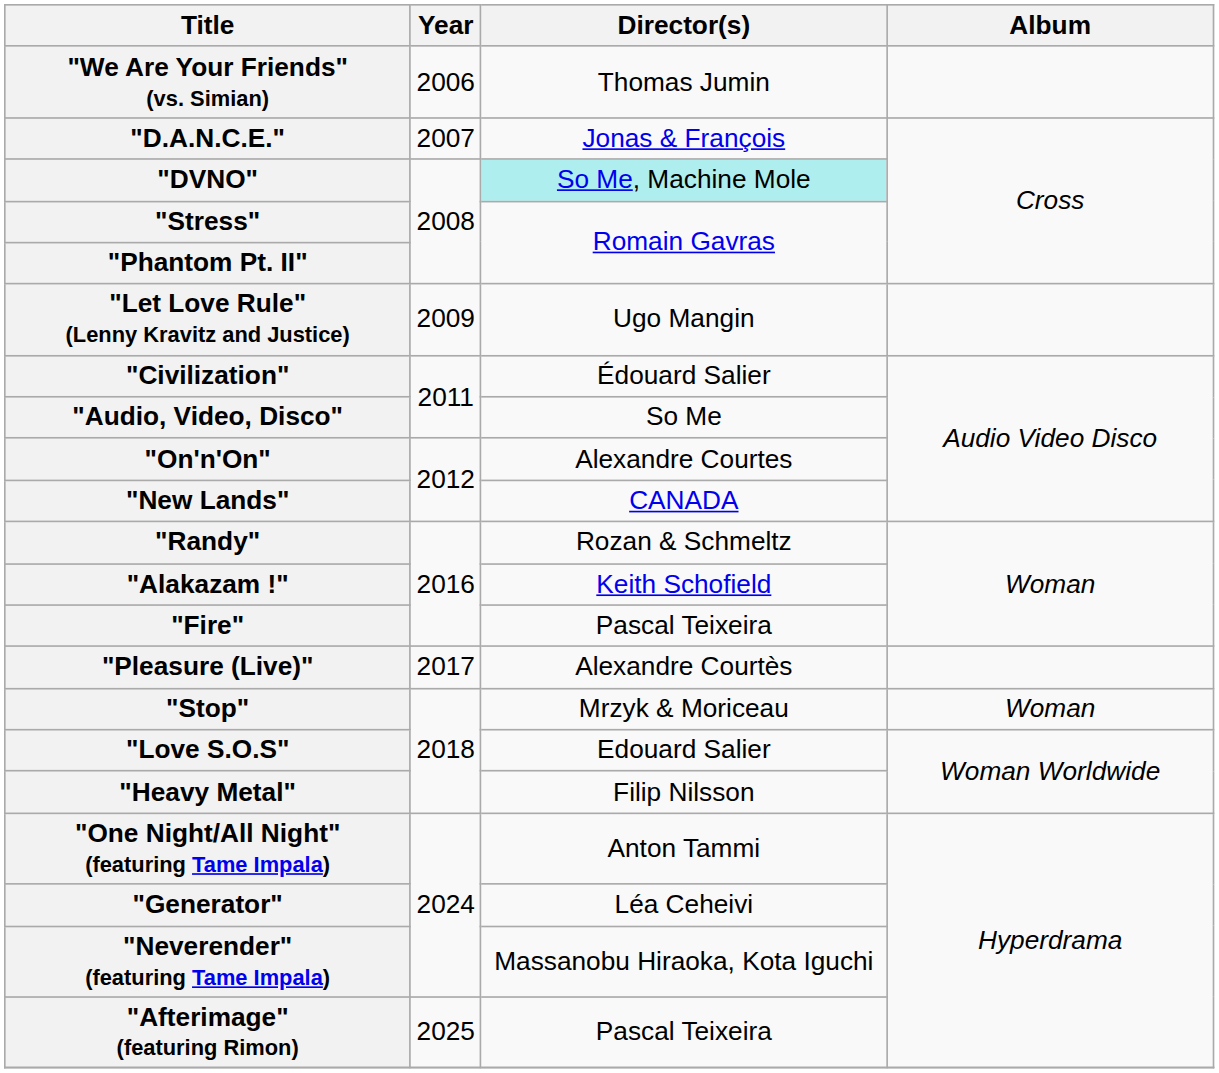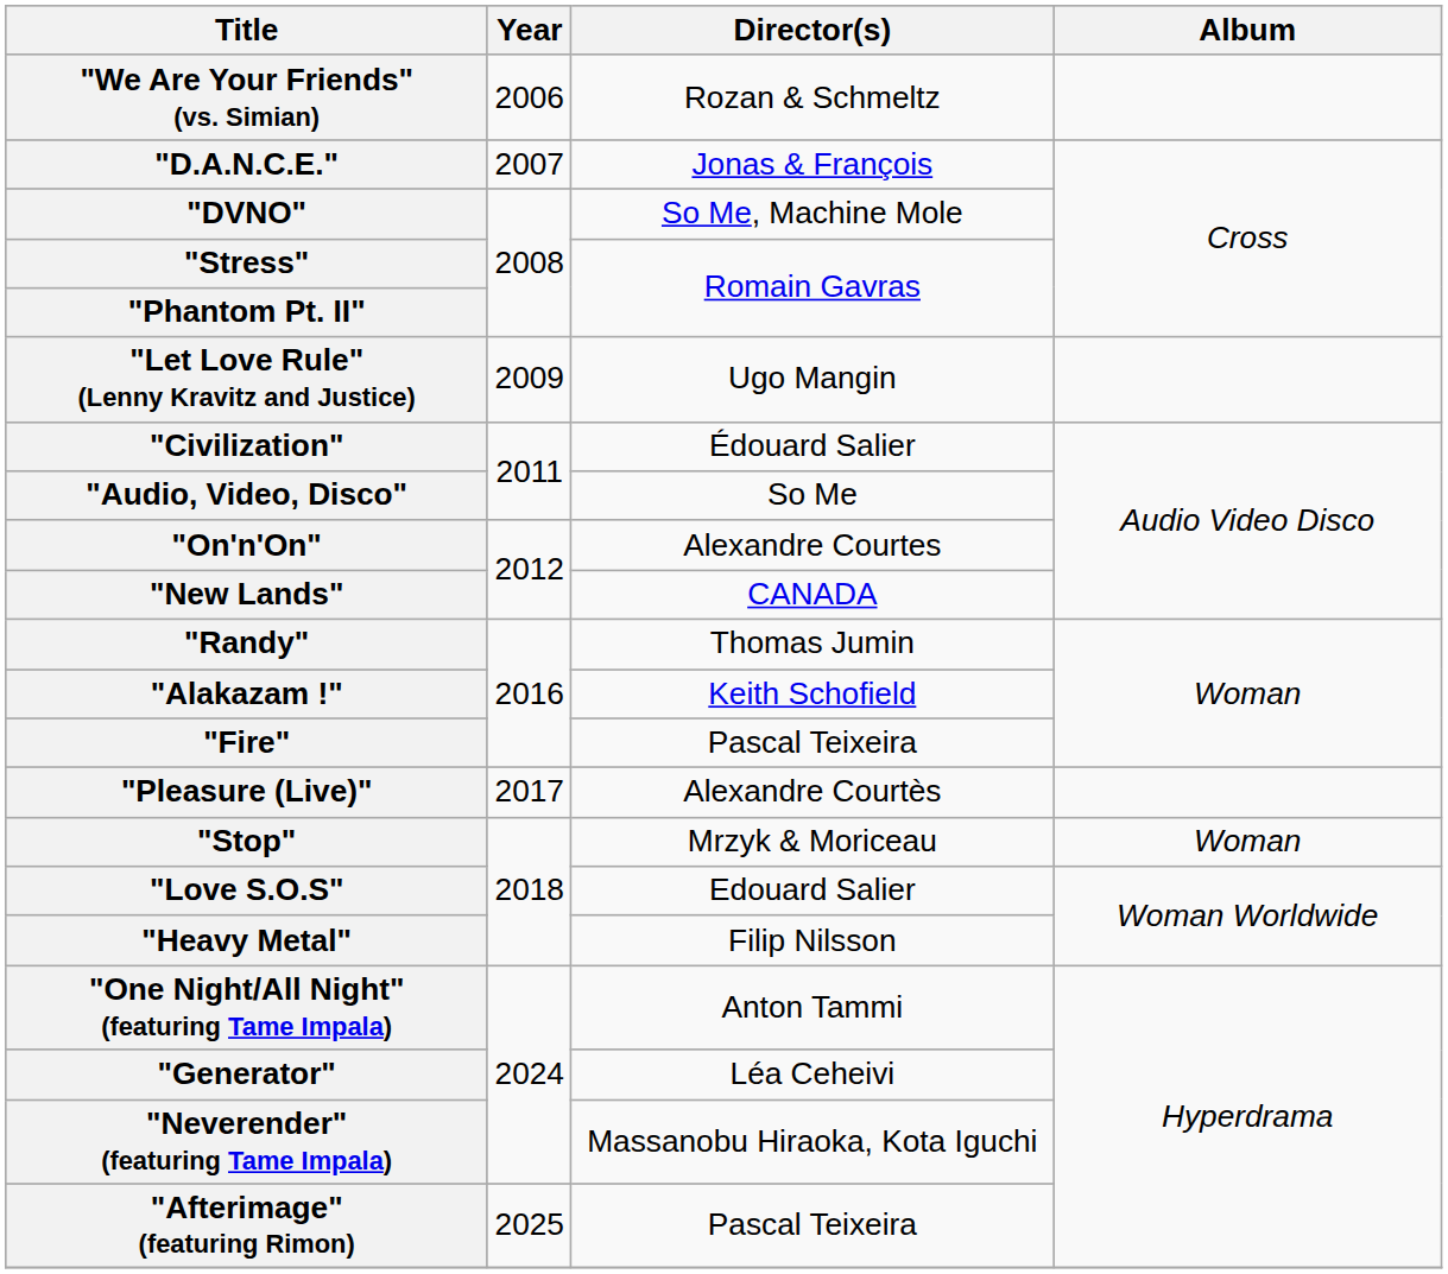"We Are Your Friends" (vs. Simian) | Director(s): Thomas Jumin -> Rozan & Schmeltz
"DVNO" | Director(s): paleturquoise background -> no background
"Randy" | Director(s): Rozan & Schmeltz -> Thomas Jumin
